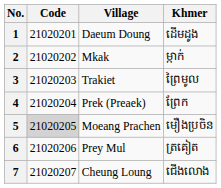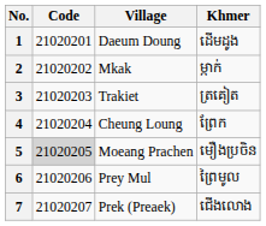3 | Khmer: ព្រៃមូល -> ត្រគៀត
4 | Village: Prek (Preaek) -> Cheung Loung
6 | Khmer: ត្រគៀត -> ព្រៃមូល
7 | Village: Cheung Loung -> Prek (Preaek)
